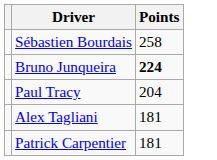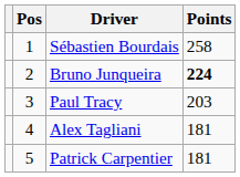+ column: Pos | 1 | 2 | 3 | 4 | 5
Paul Tracy | Points: 204 -> 203
